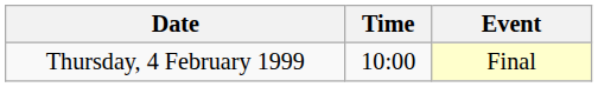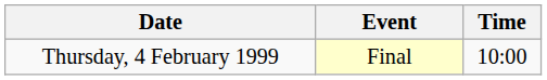columns swapped: Time <-> Event
